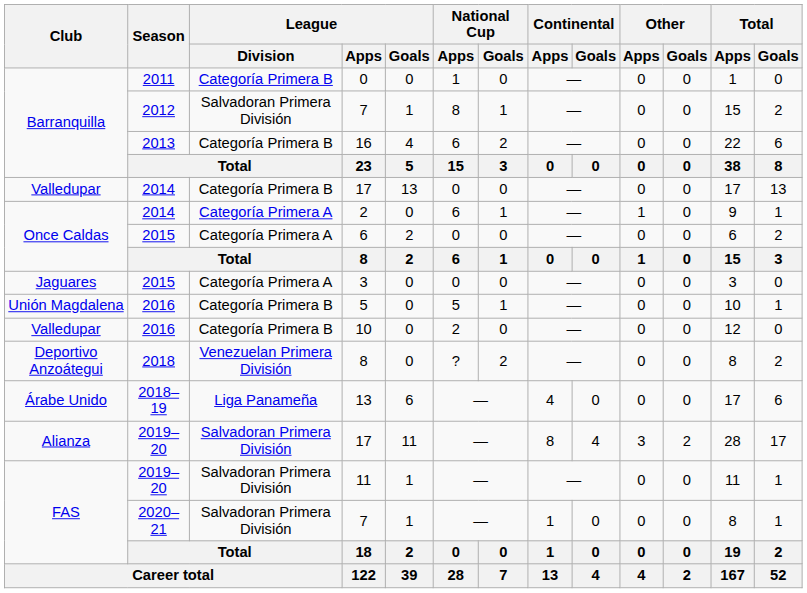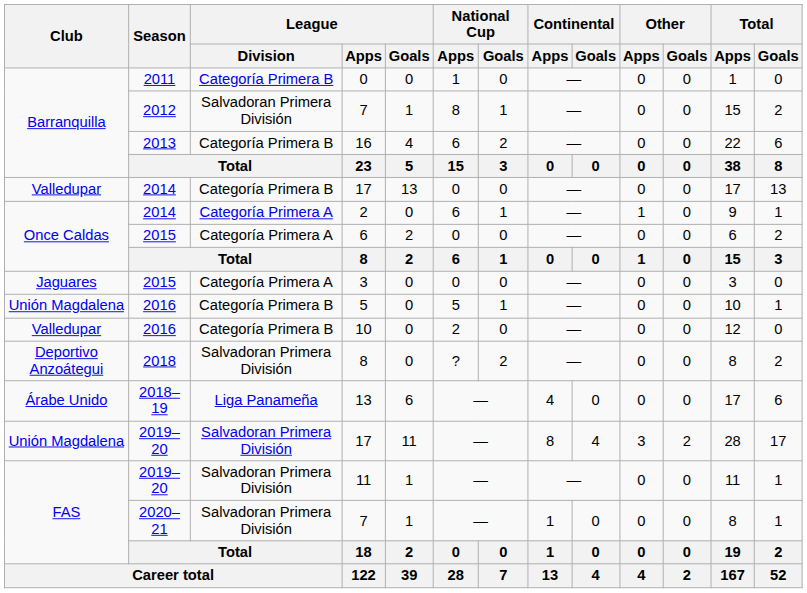2018 / 8 | League / Division: Venezuelan Primera División -> Salvadoran Primera División
2019–20 / 17 | Club: Alianza -> Unión Magdalena
